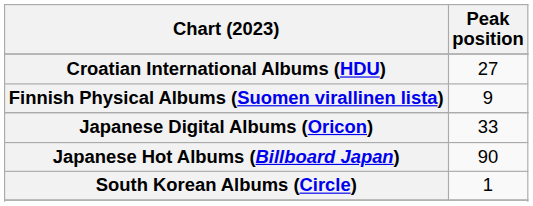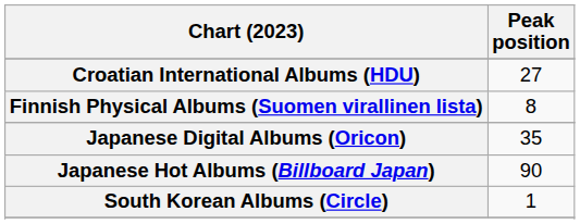Finnish Physical Albums (Suomen virallinen lista) | Peak position: 9 -> 8
Japanese Digital Albums (Oricon) | Peak position: 33 -> 35
